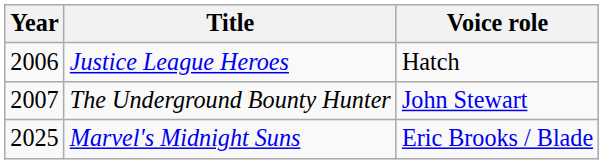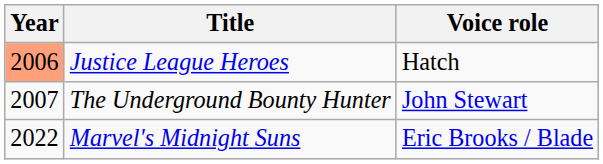Justice League Heroes | Year: no background -> lightsalmon background
Marvel's Midnight Suns | Year: 2025 -> 2022
